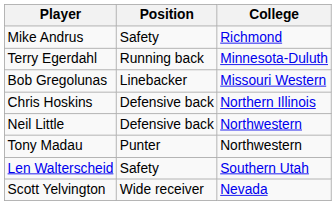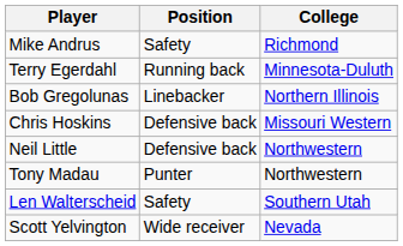Bob Gregolunas | College: Missouri Western -> Northern Illinois
Chris Hoskins | College: Northern Illinois -> Missouri Western
